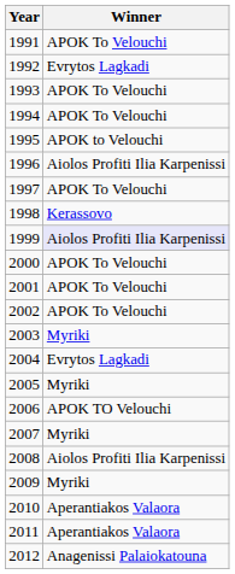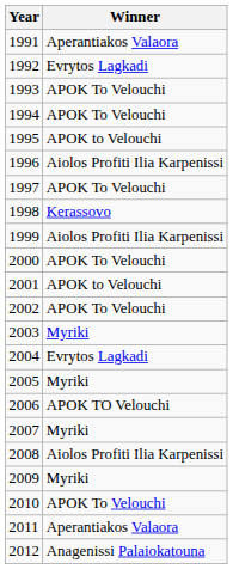1991 | Winner: APOK To Velouchi -> Aperantiakos Valaora
1999 | Winner: lavender background -> no background
2001 | Winner: APOK To Velouchi -> APOK to Velouchi
2010 | Winner: Aperantiakos Valaora -> APOK To Velouchi
